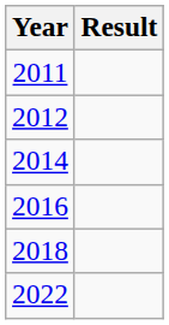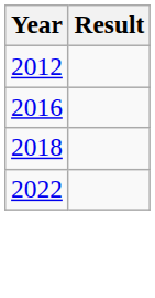- row: 2011
- row: 2014
